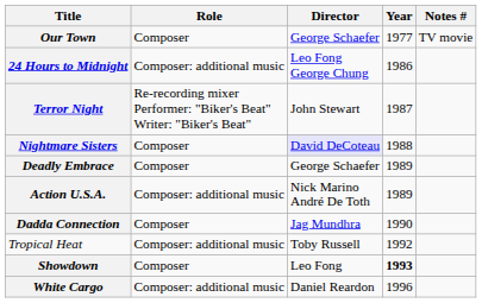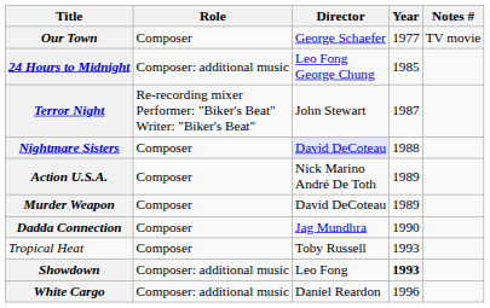24 Hours to Midnight | Year: 1986 -> 1985
- row: Deadly Embrace | Composer | George Schaefer | 1989
Action U.S.A. | Role: Composer: additional music -> Composer
+ row: Murder Weapon | Composer | David DeCoteau | 1989
Tropical Heat | Role: Composer: additional music -> Composer
Tropical Heat | Year: 1992 -> 1993
Showdown | Role: Composer -> Composer: additional music
